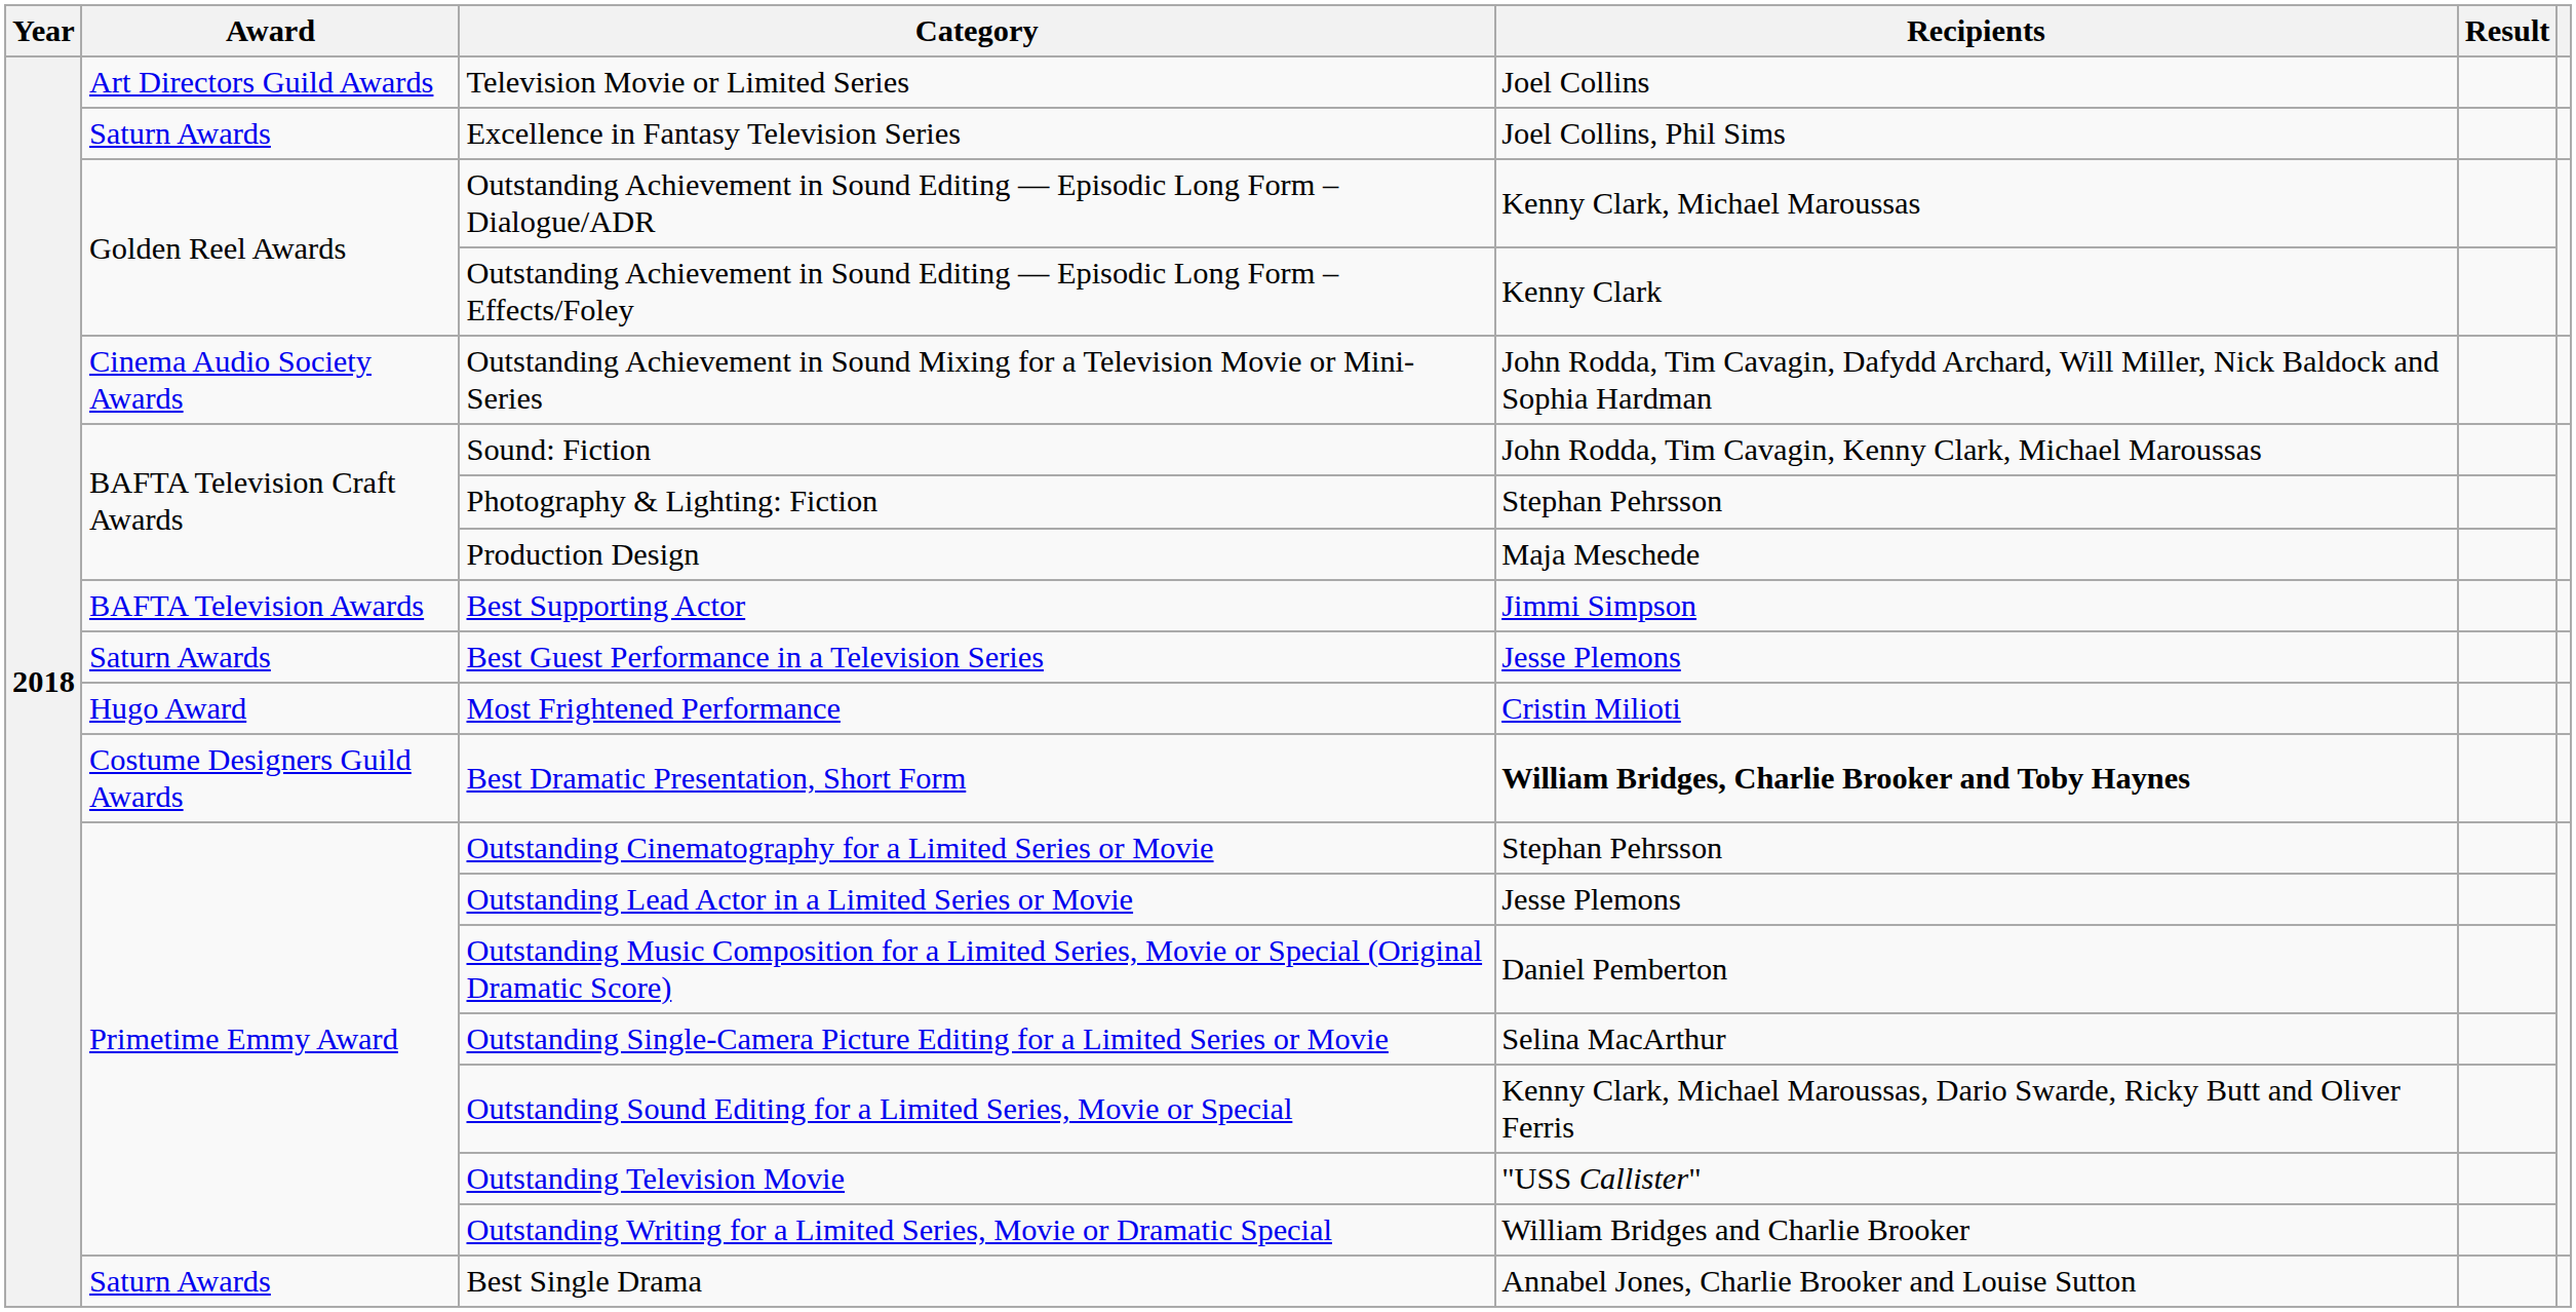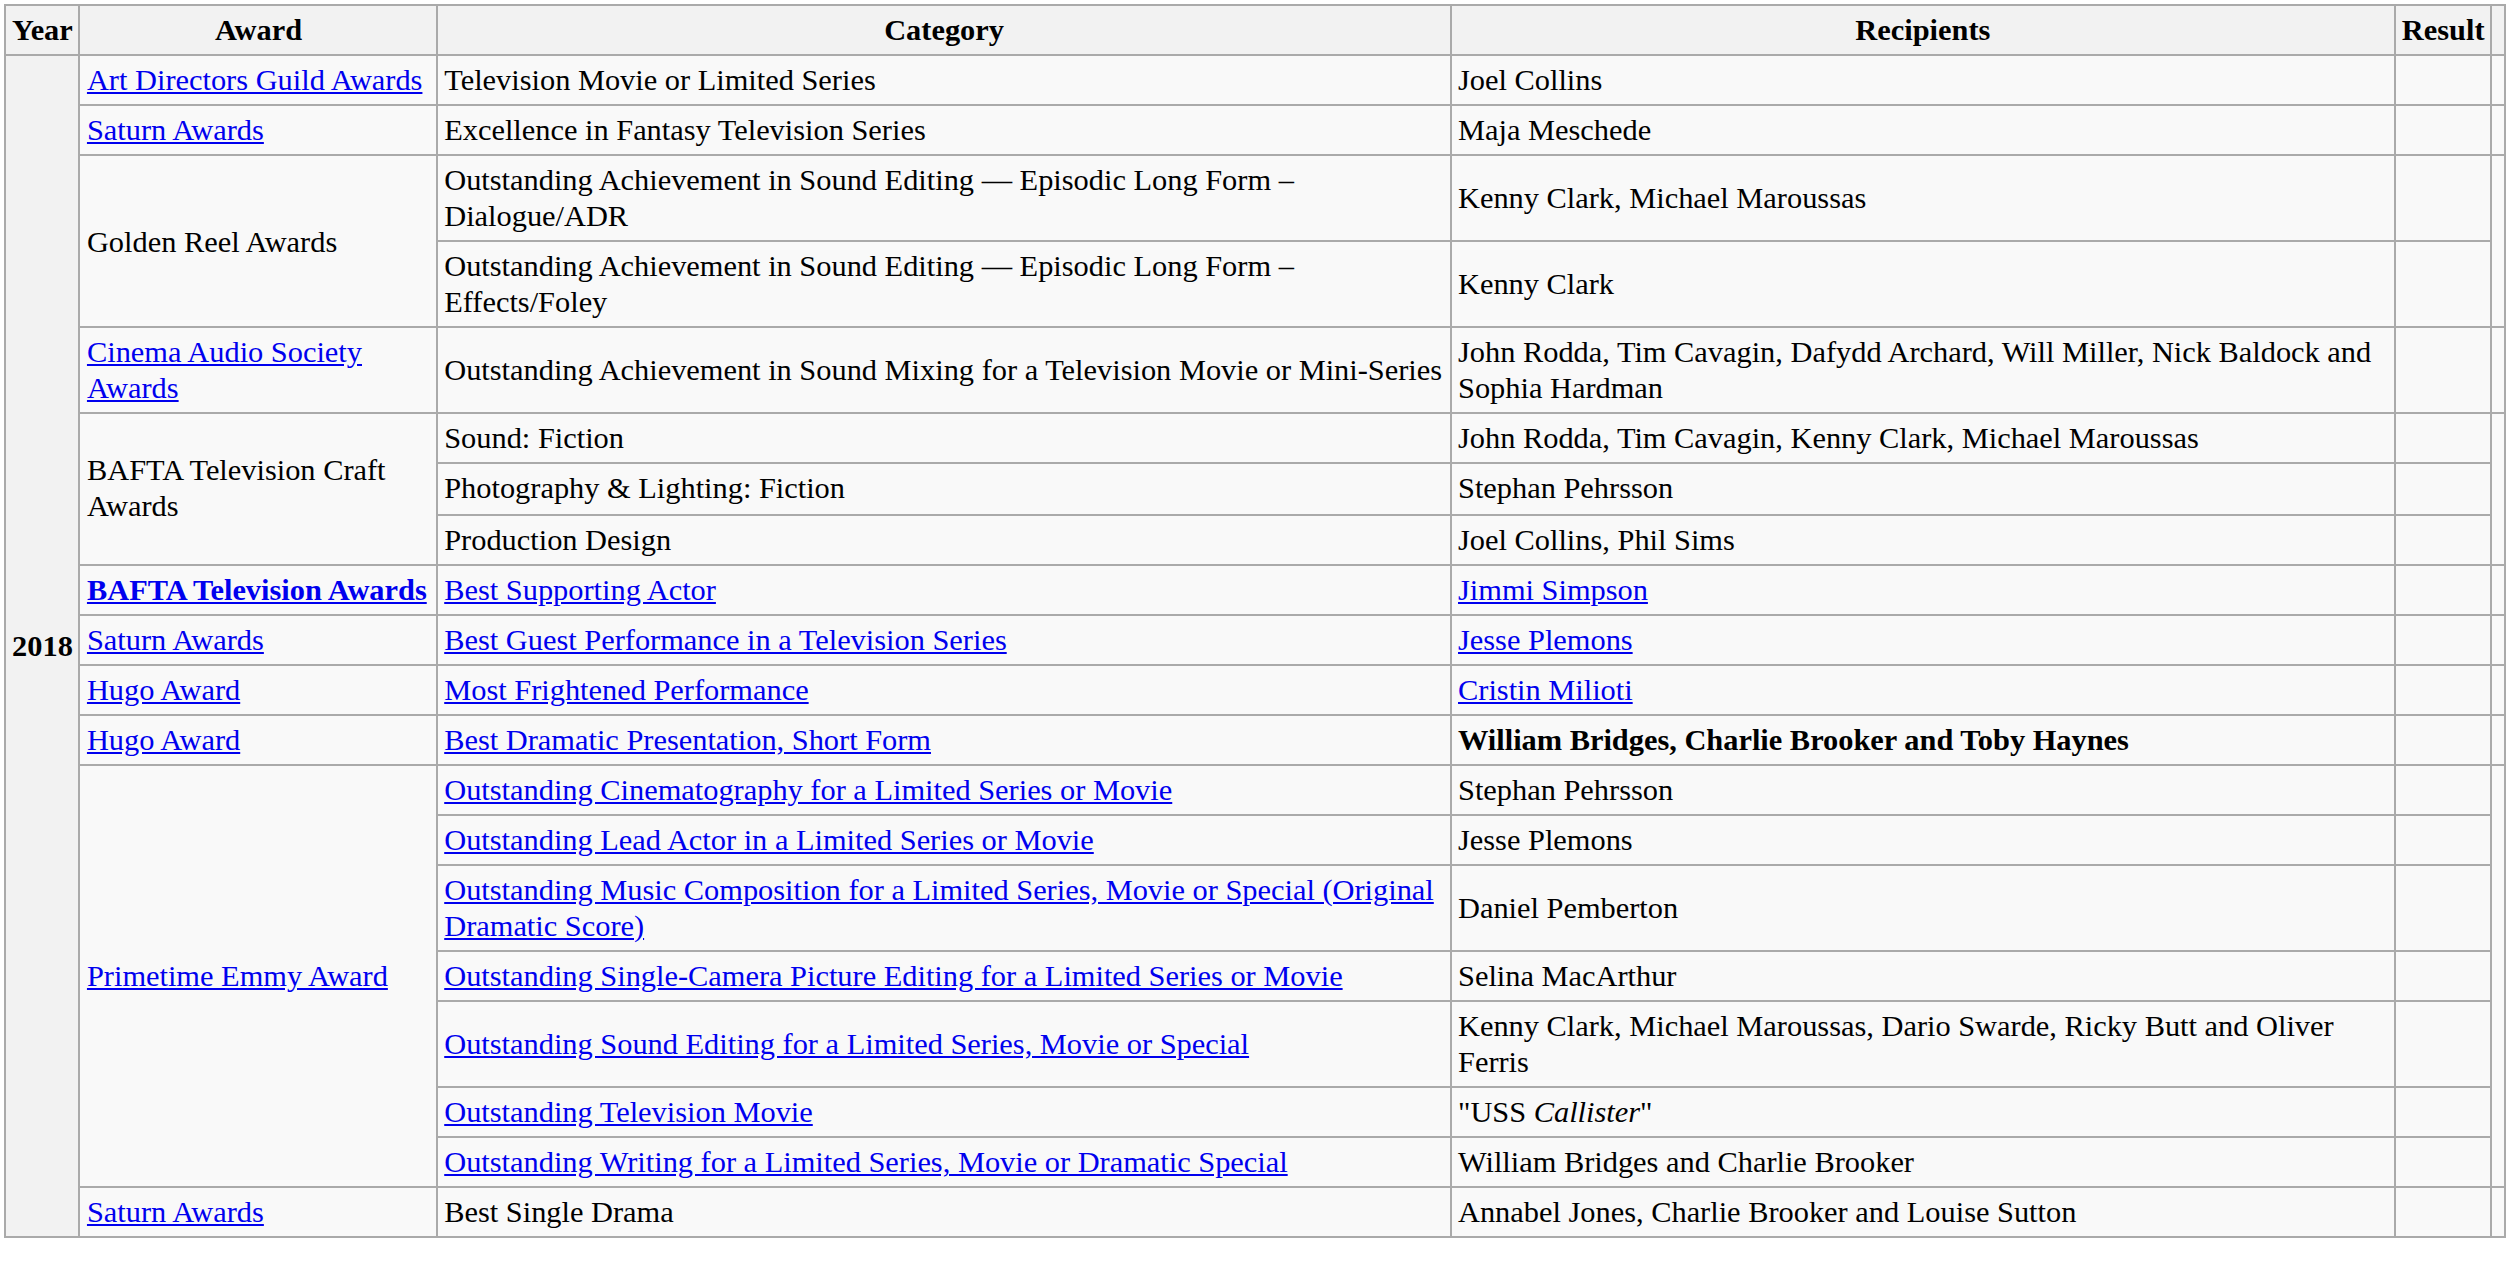Excellence in Fantasy Television Series | Recipients: Joel Collins, Phil Sims -> Maja Meschede
Production Design | Recipients: Maja Meschede -> Joel Collins, Phil Sims
Best Supporting Actor | Award: normal -> bold
Best Dramatic Presentation, Short Form | Award: Costume Designers Guild Awards -> Hugo Award
